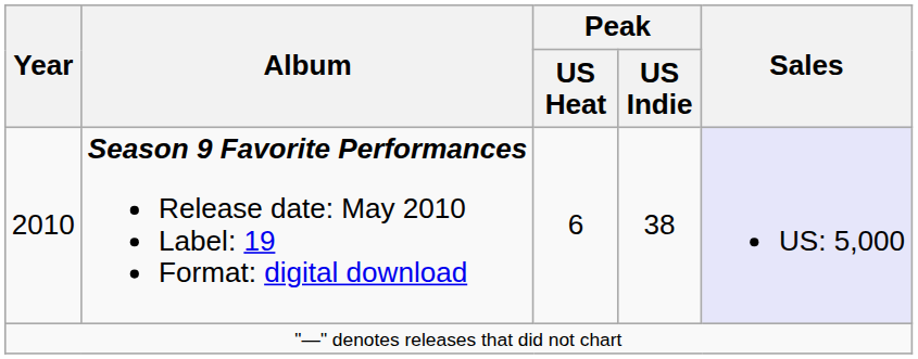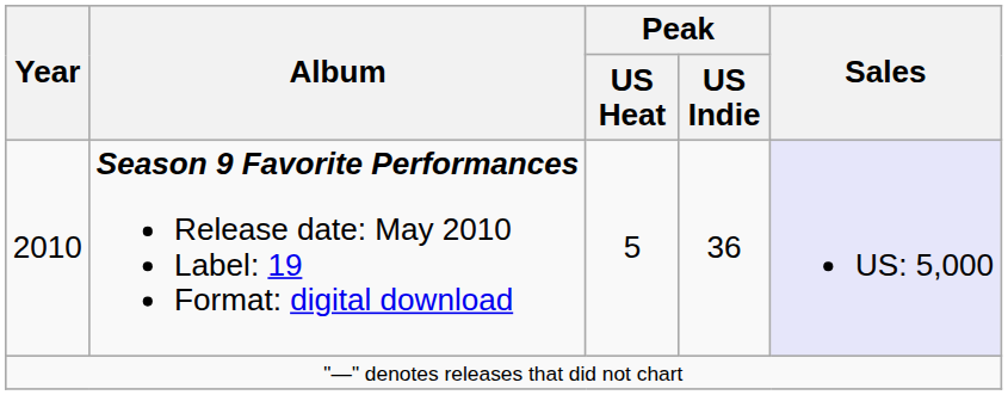2010 | Peak / US Heat: 6 -> 5
2010 | Peak / US Indie: 38 -> 36
